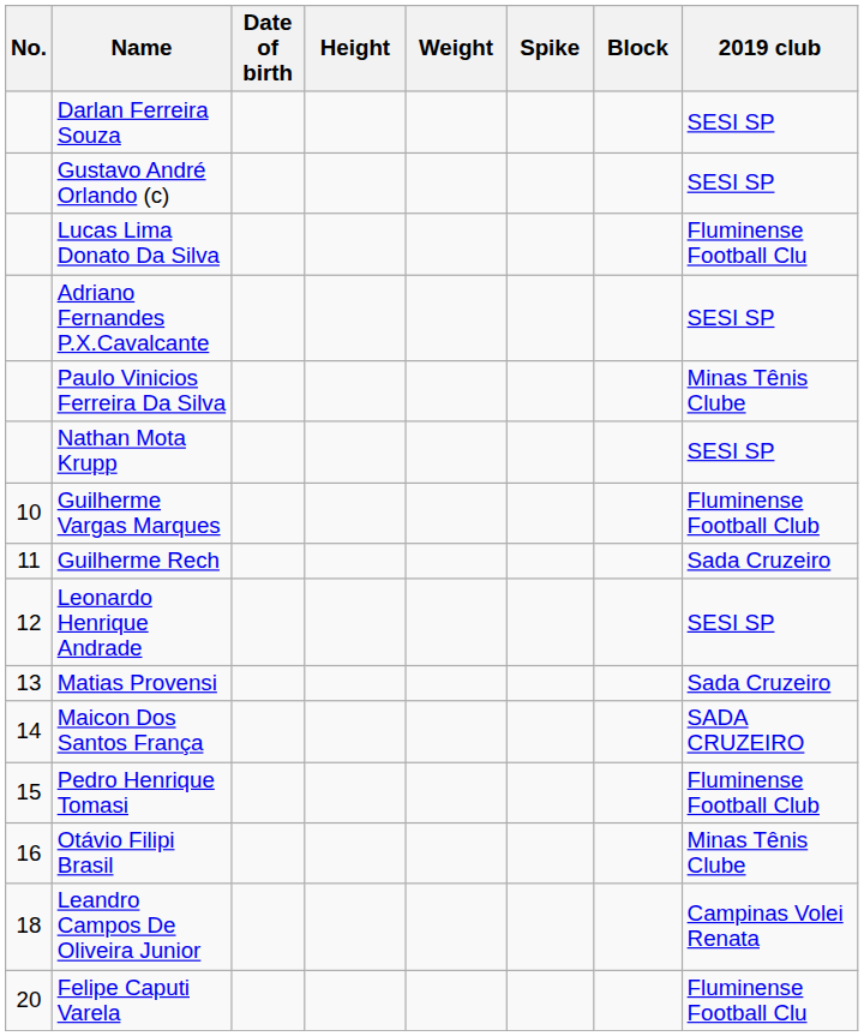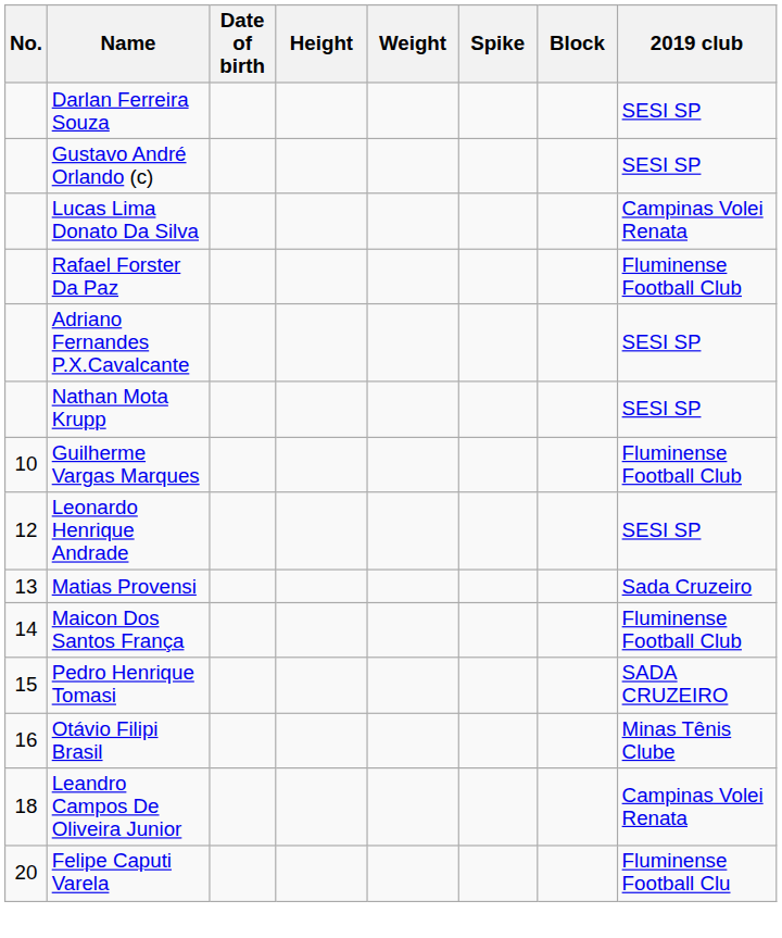Lucas Lima Donato Da Silva | 2019 club: Fluminense Football Clu -> Campinas Volei Renata
+ row: Rafael Forster Da Paz | Fluminense Football Club
- row: Paulo Vinicios Ferreira Da Silva | Minas Tênis Clube
- row: 11 | Guilherme Rech | Sada Cruzeiro
Maicon Dos Santos França | 2019 club: SADA CRUZEIRO -> Fluminense Football Club
Pedro Henrique Tomasi | 2019 club: Fluminense Football Club -> SADA CRUZEIRO
